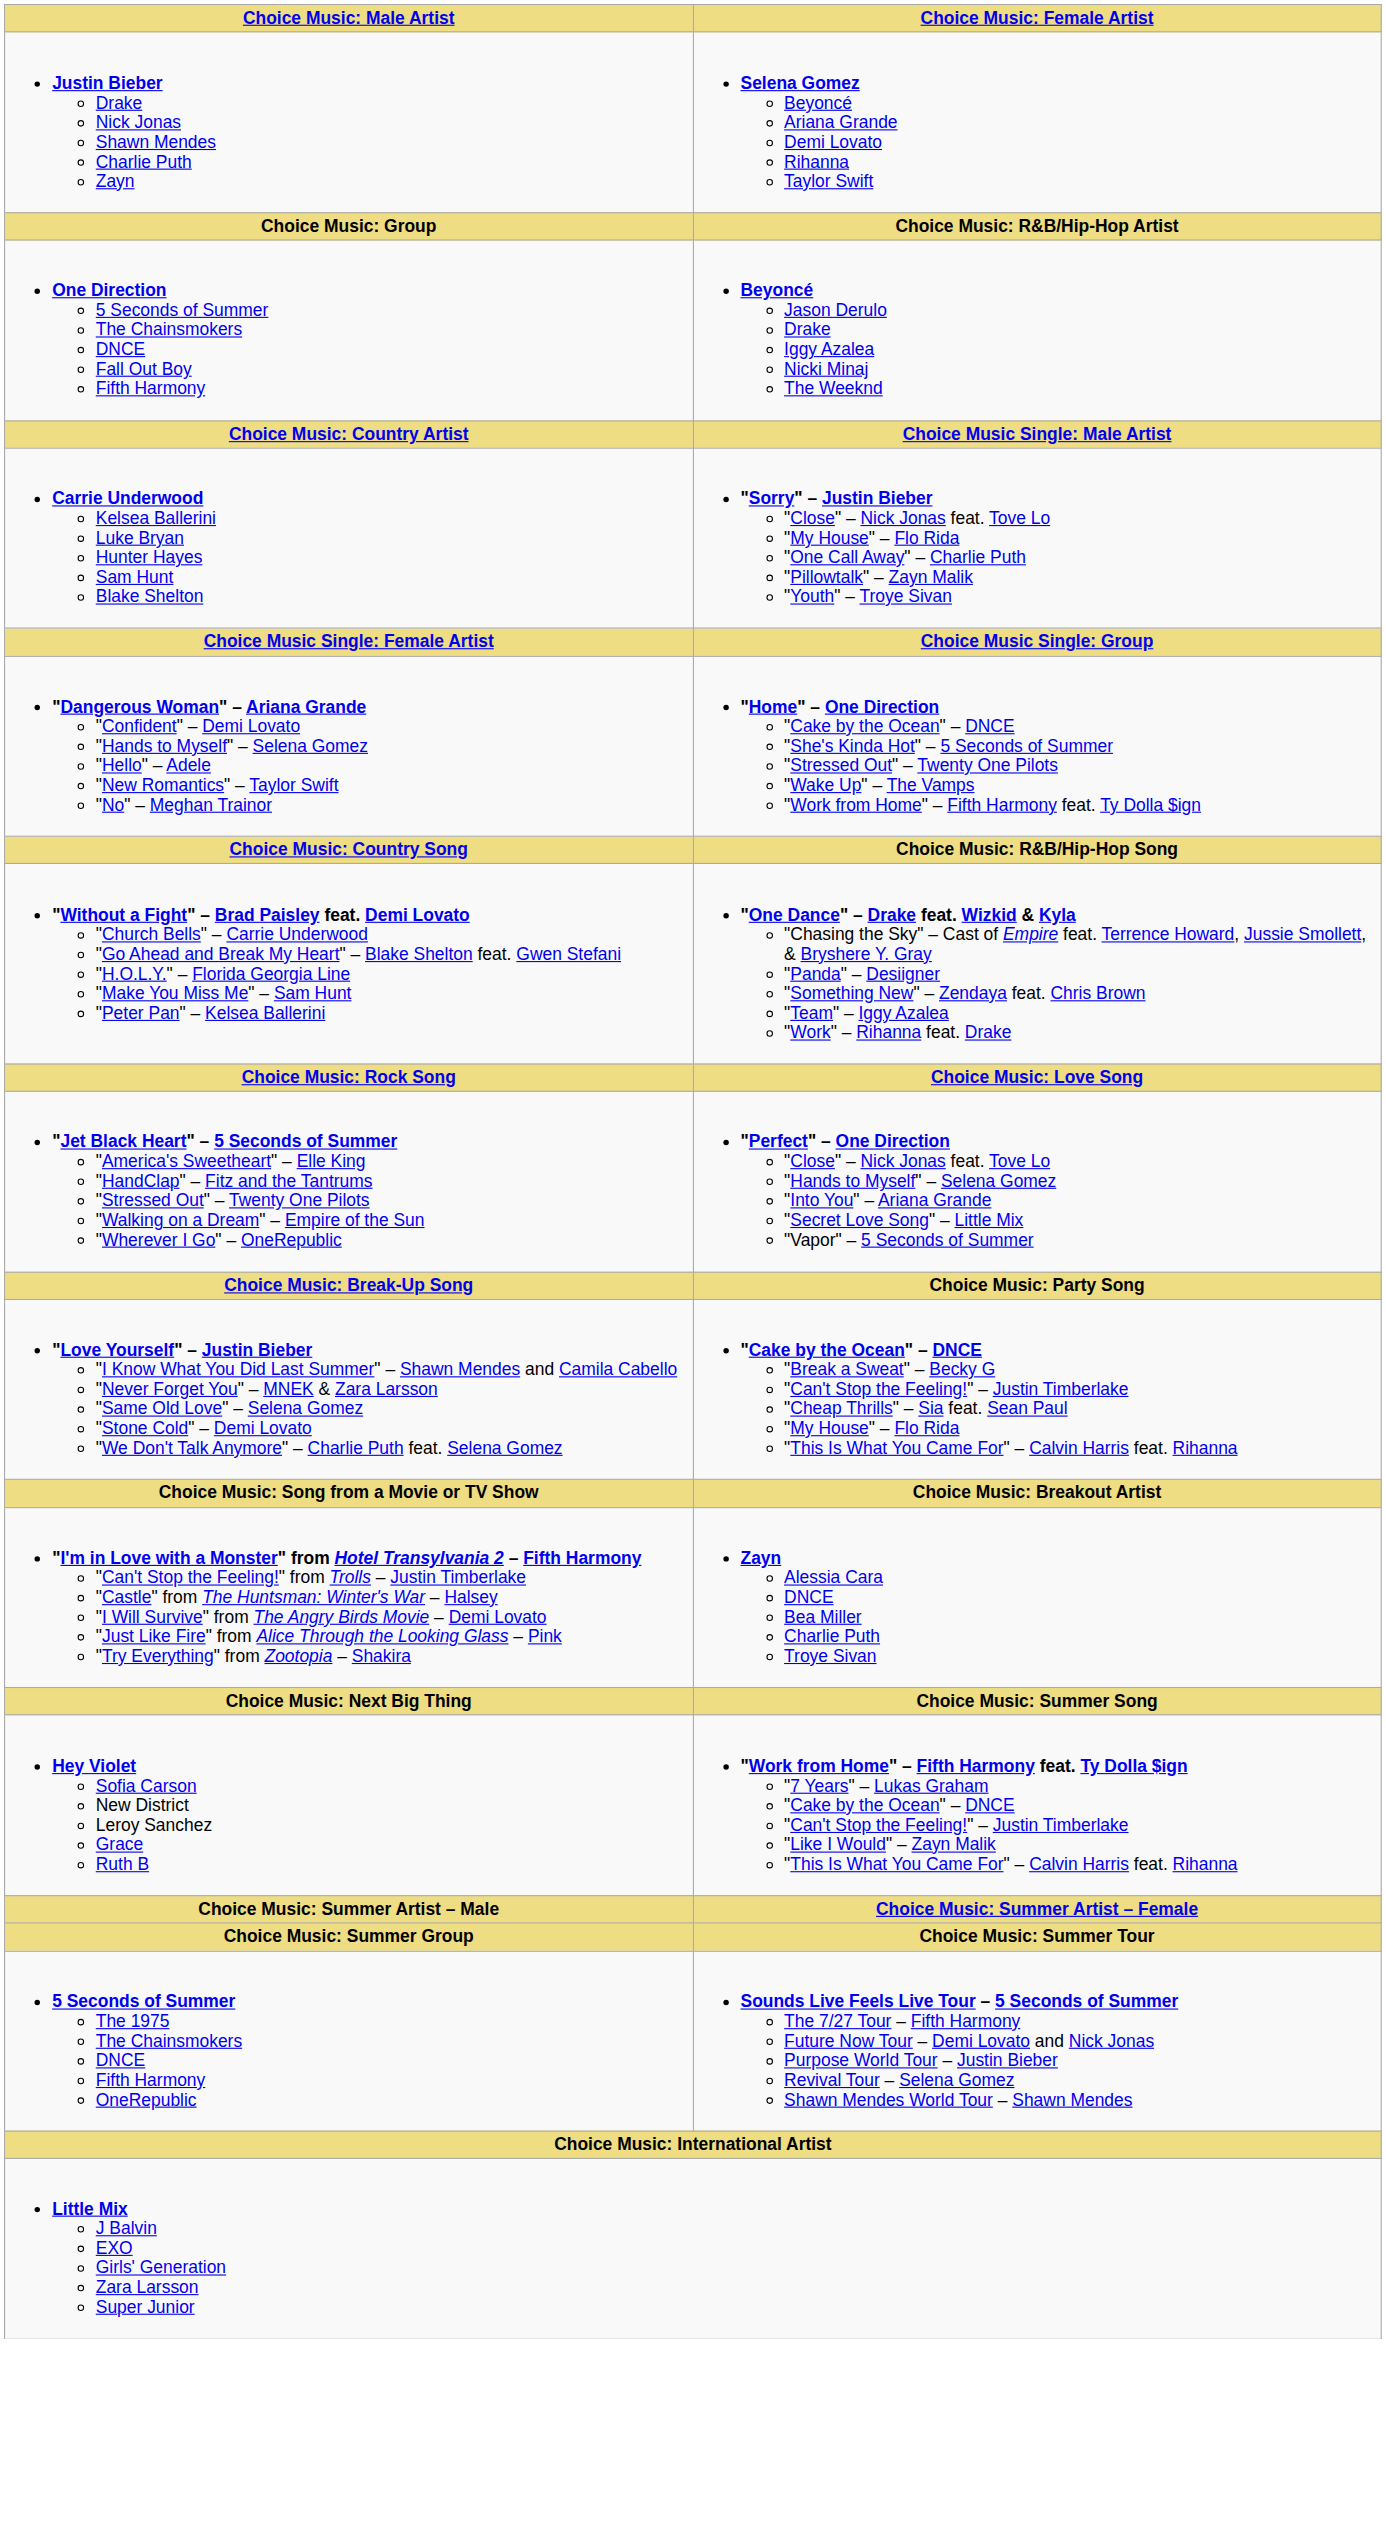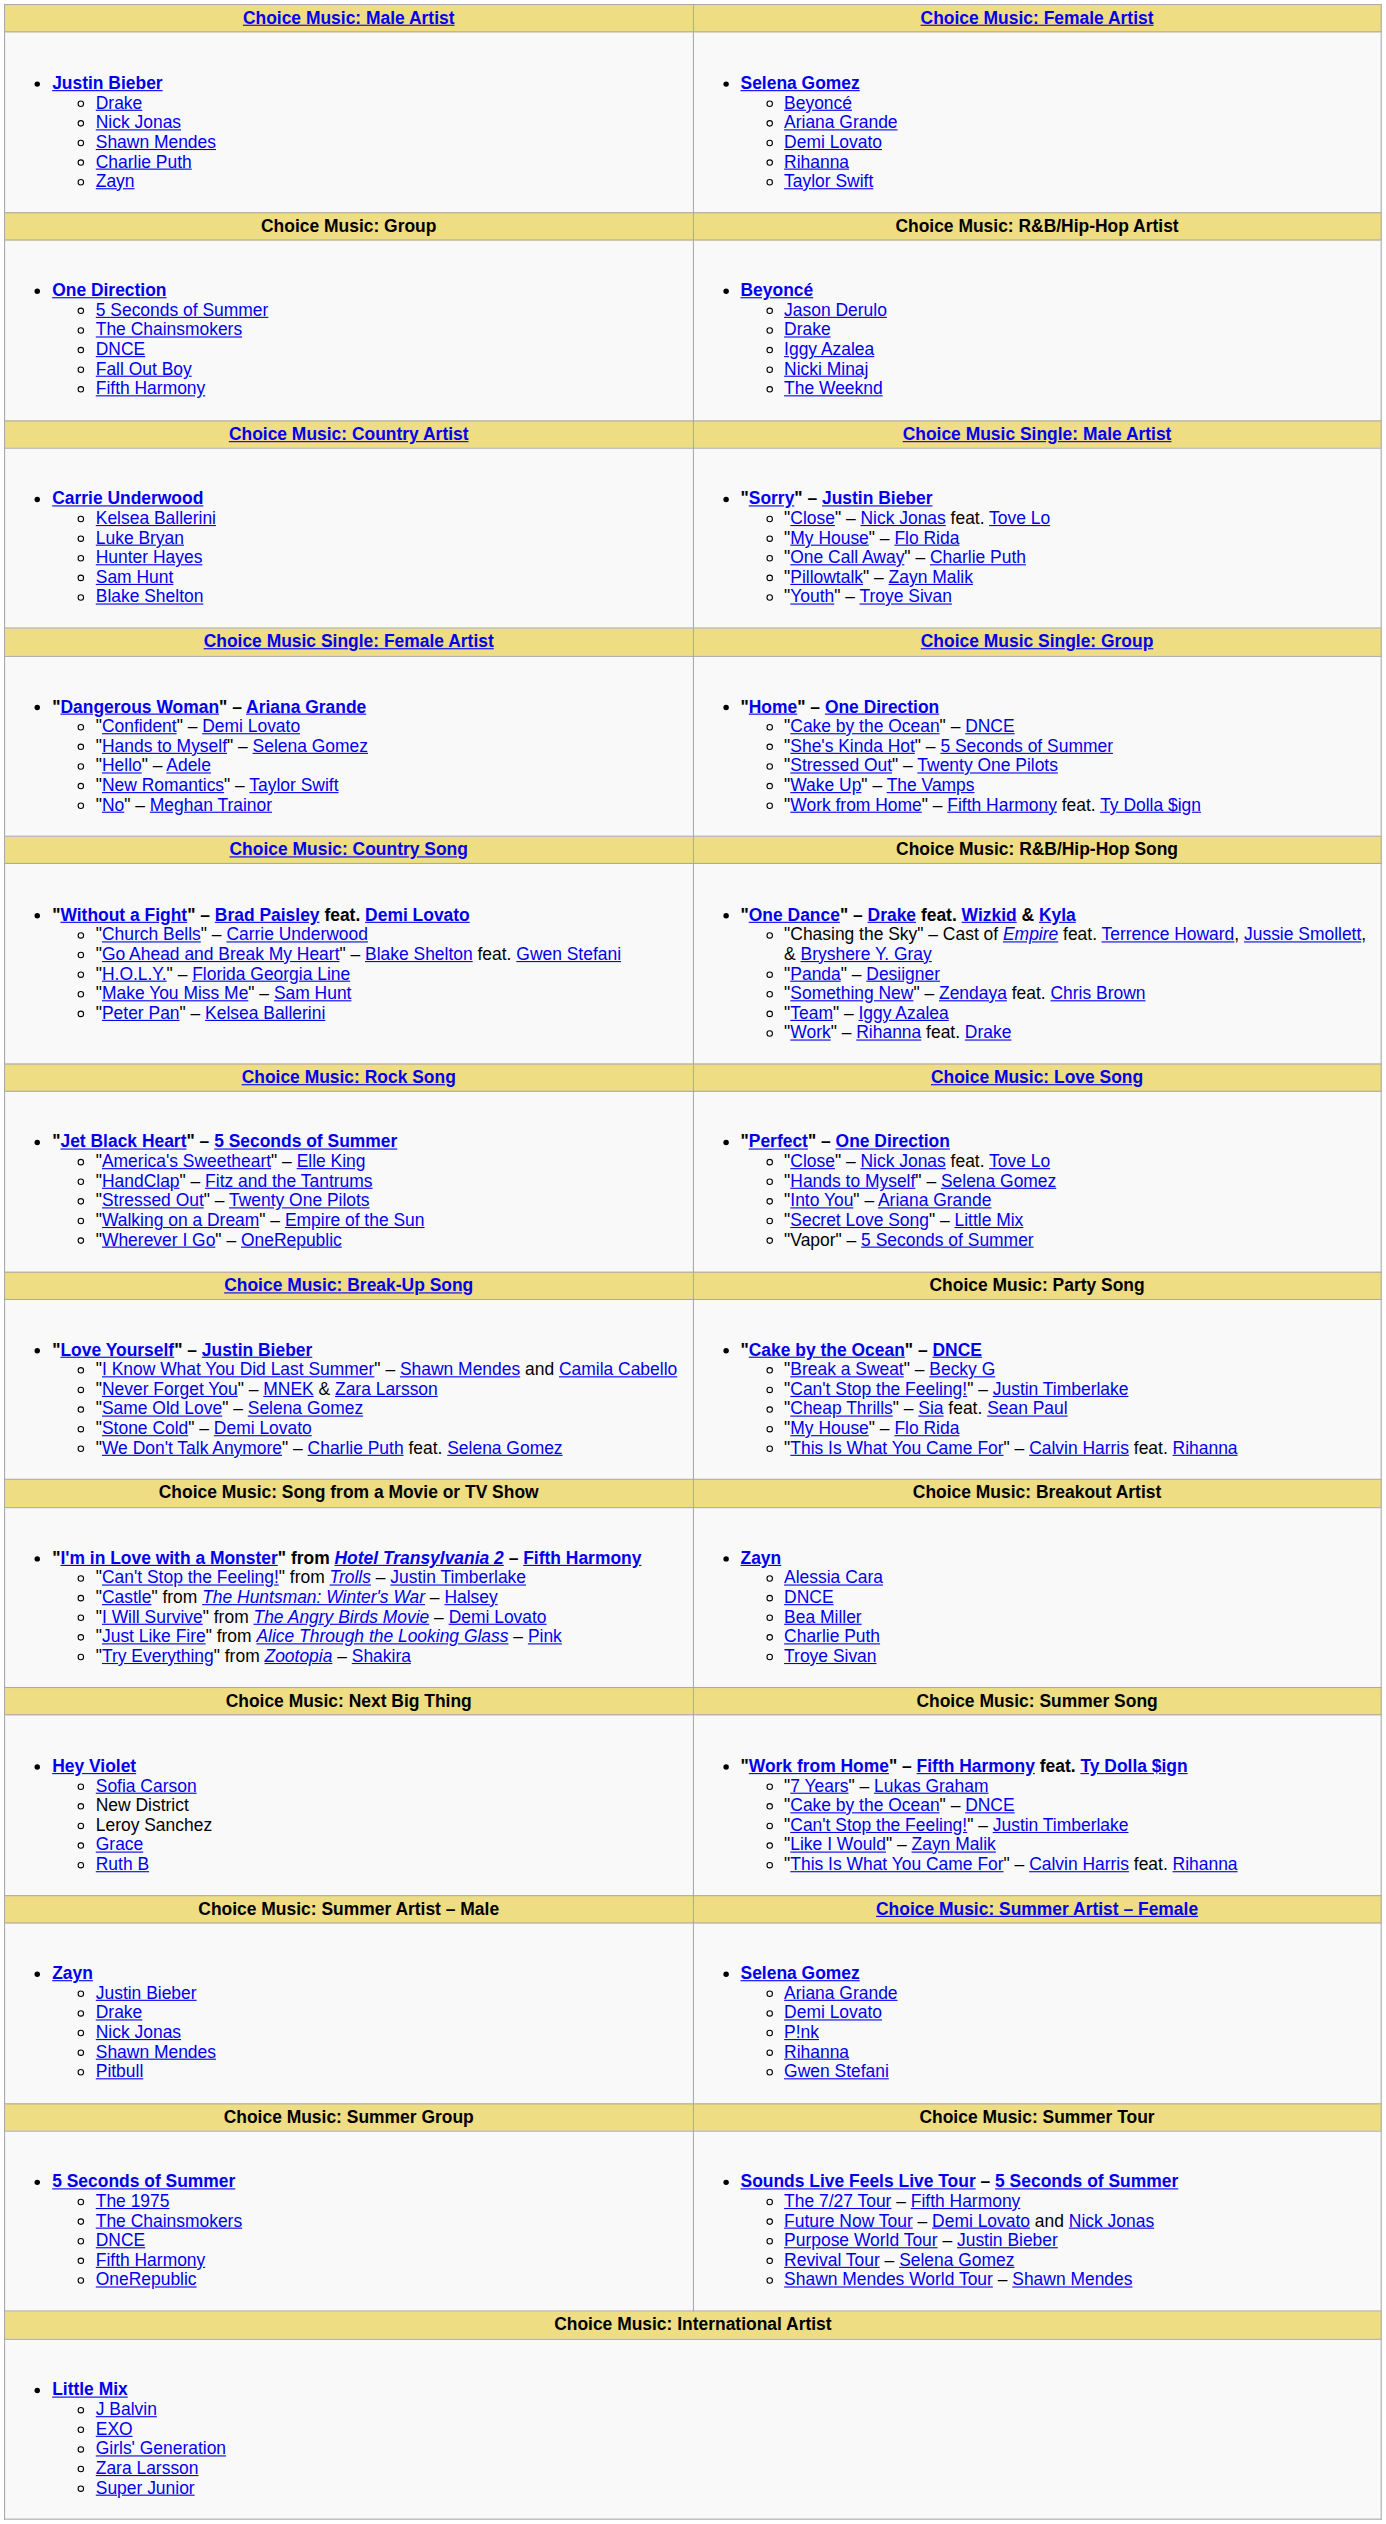+ row: Zayn Justin Bieber Drake Nick Jonas Shawn Mendes Pitbull | Selena Gomez Ariana Grande Demi Lovato P!nk Rihanna Gwen Stefani
